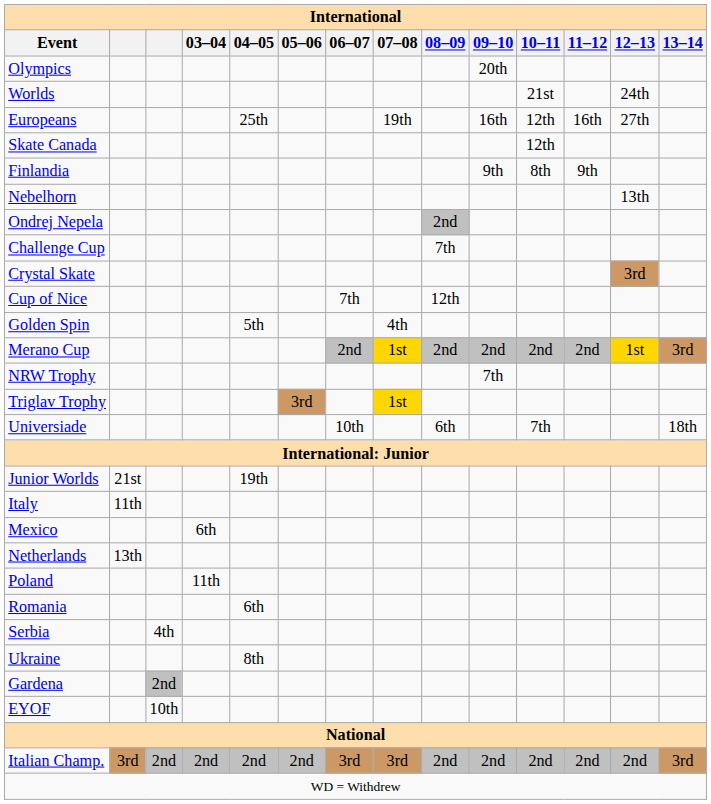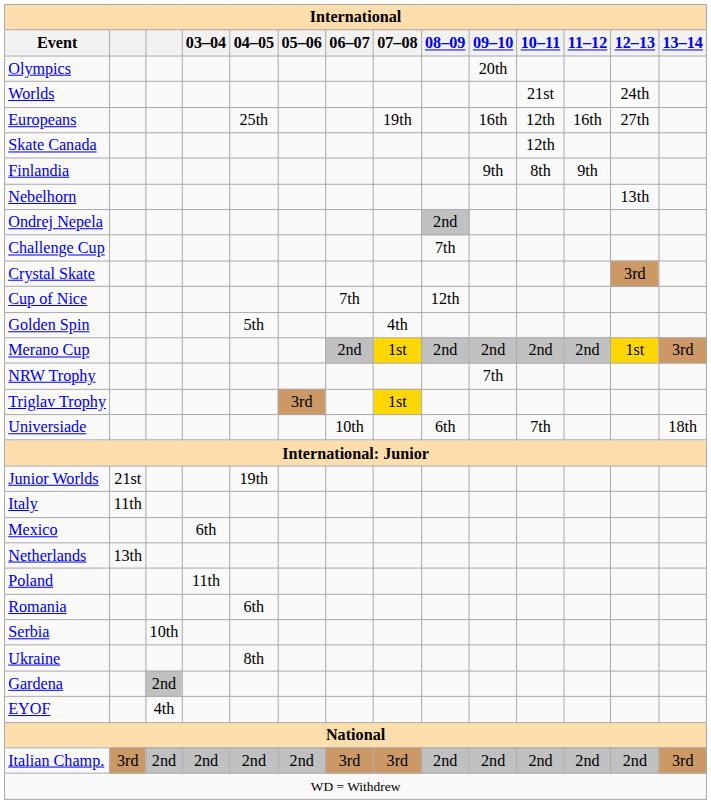Serbia | column 3: 4th -> 10th
EYOF | column 3: 10th -> 4th
